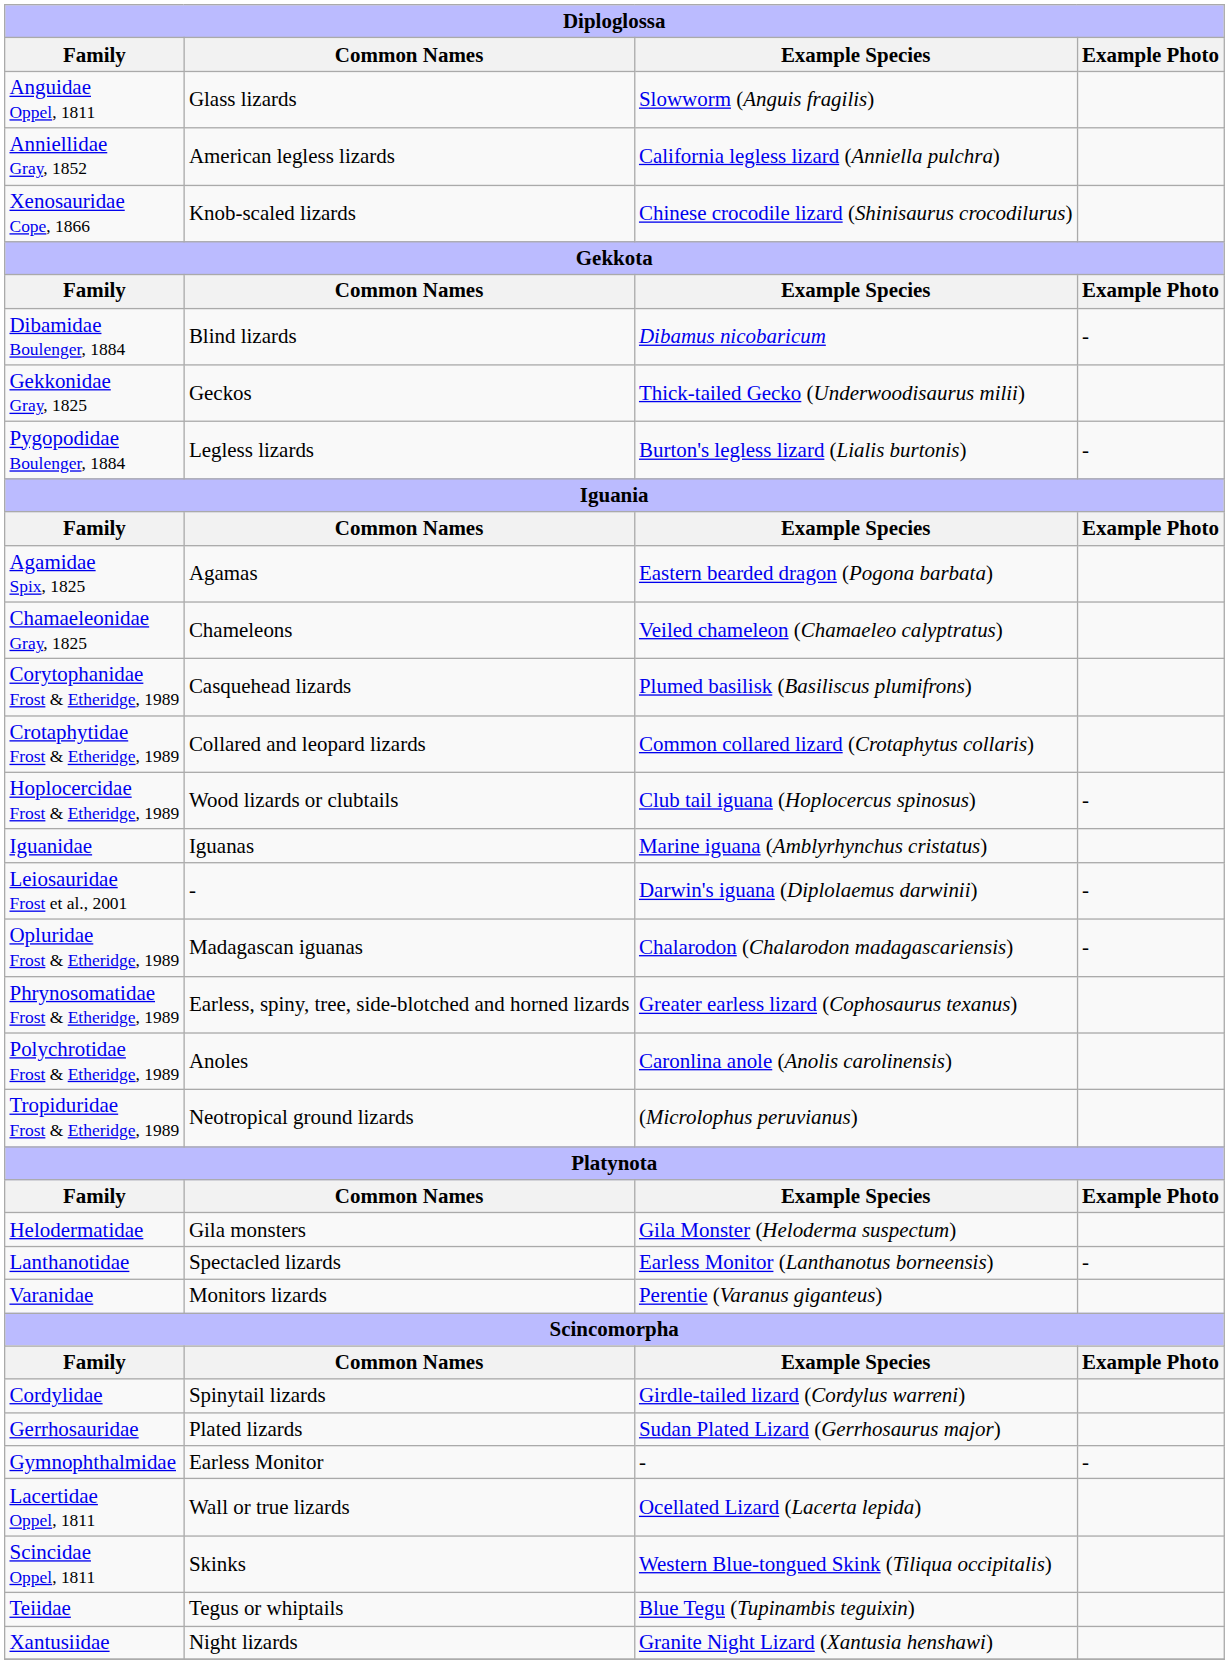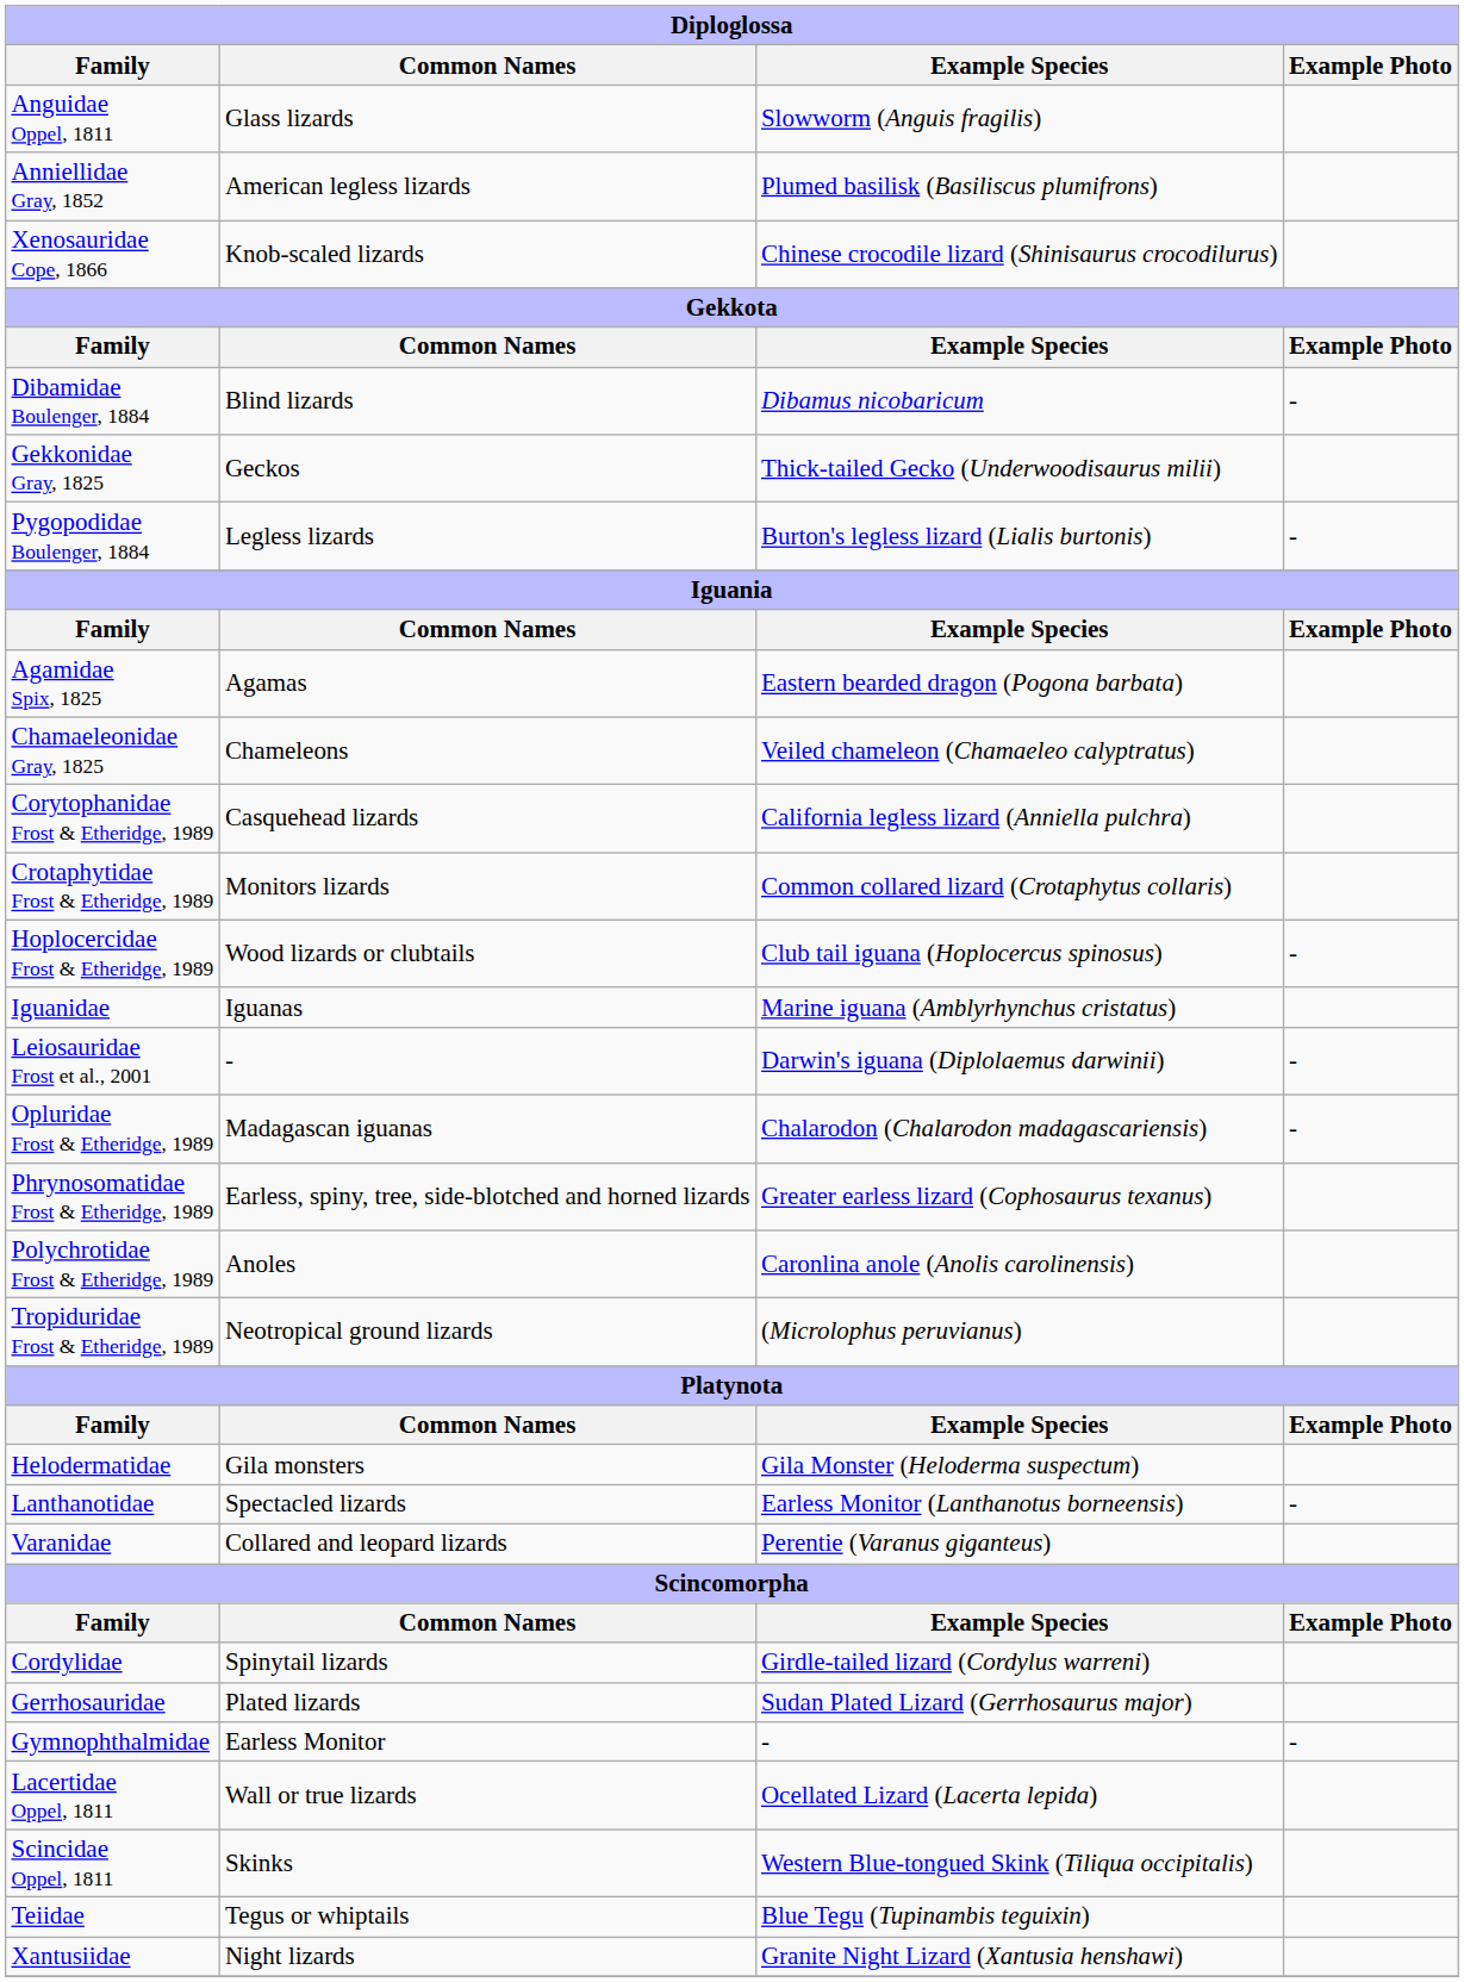Anniellidae Gray, 1852 | Example Species: California legless lizard (Anniella pulchra) -> Plumed basilisk (Basiliscus plumifrons)
Corytophanidae Frost & Etheridge, 1989 | Example Species: Plumed basilisk (Basiliscus plumifrons) -> California legless lizard (Anniella pulchra)
Crotaphytidae Frost & Etheridge, 1989 | Common Names: Collared and leopard lizards -> Monitors lizards
Varanidae | Common Names: Monitors lizards -> Collared and leopard lizards
